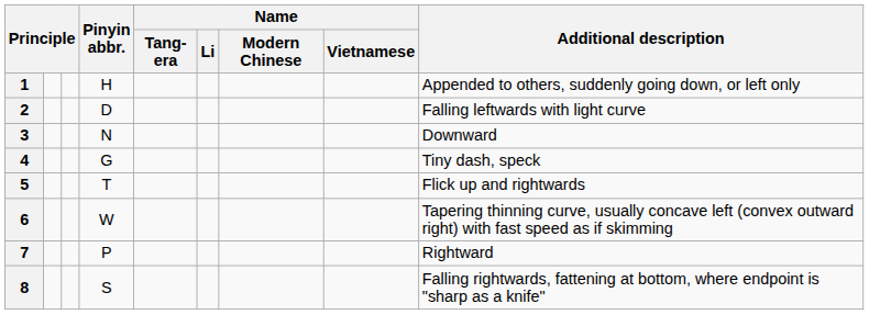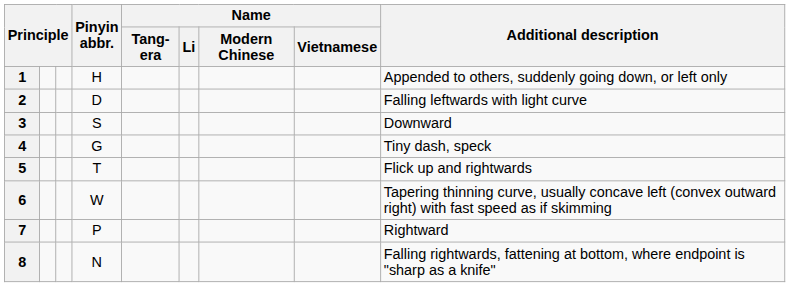3 | Pinyin abbr.: N -> S
8 | Pinyin abbr.: S -> N
